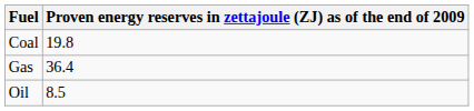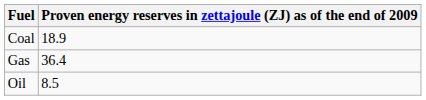Coal | column 2: 19.8 -> 18.9
